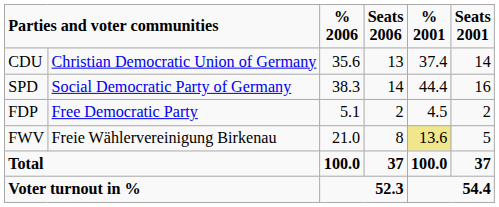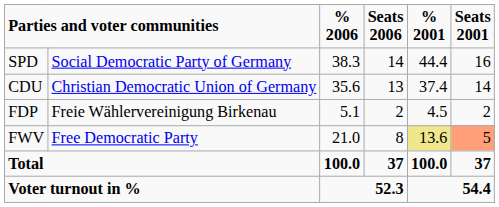rows swapped: CDU <-> SPD
FDP | column 2: Free Democratic Party -> Freie Wählervereinigung Birkenau
FWV | column 2: Freie Wählervereinigung Birkenau -> Free Democratic Party
FWV | Seats 2001: no background -> lightsalmon background
